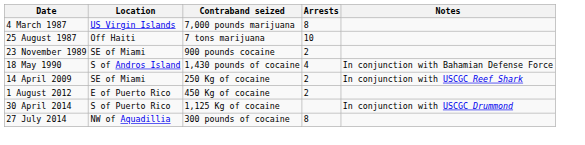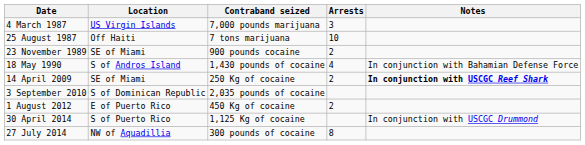4 March 1987 | Arrests: 8 -> 3
14 April 2009 | Notes: normal -> bold
+ row: 3 September 2010 | S of Dominican Republic | 2,035 pounds of cocaine
